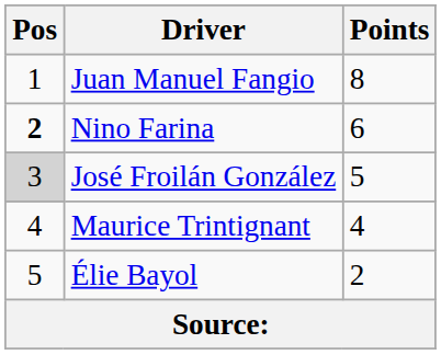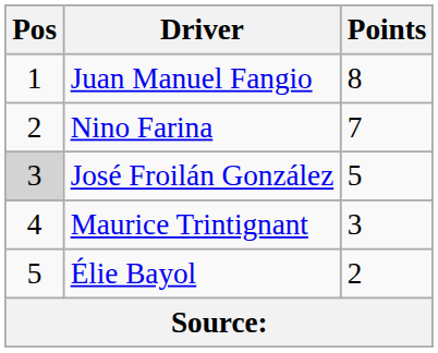Nino Farina | Pos: bold -> normal
Nino Farina | Points: 6 -> 7
Maurice Trintignant | Points: 4 -> 3
